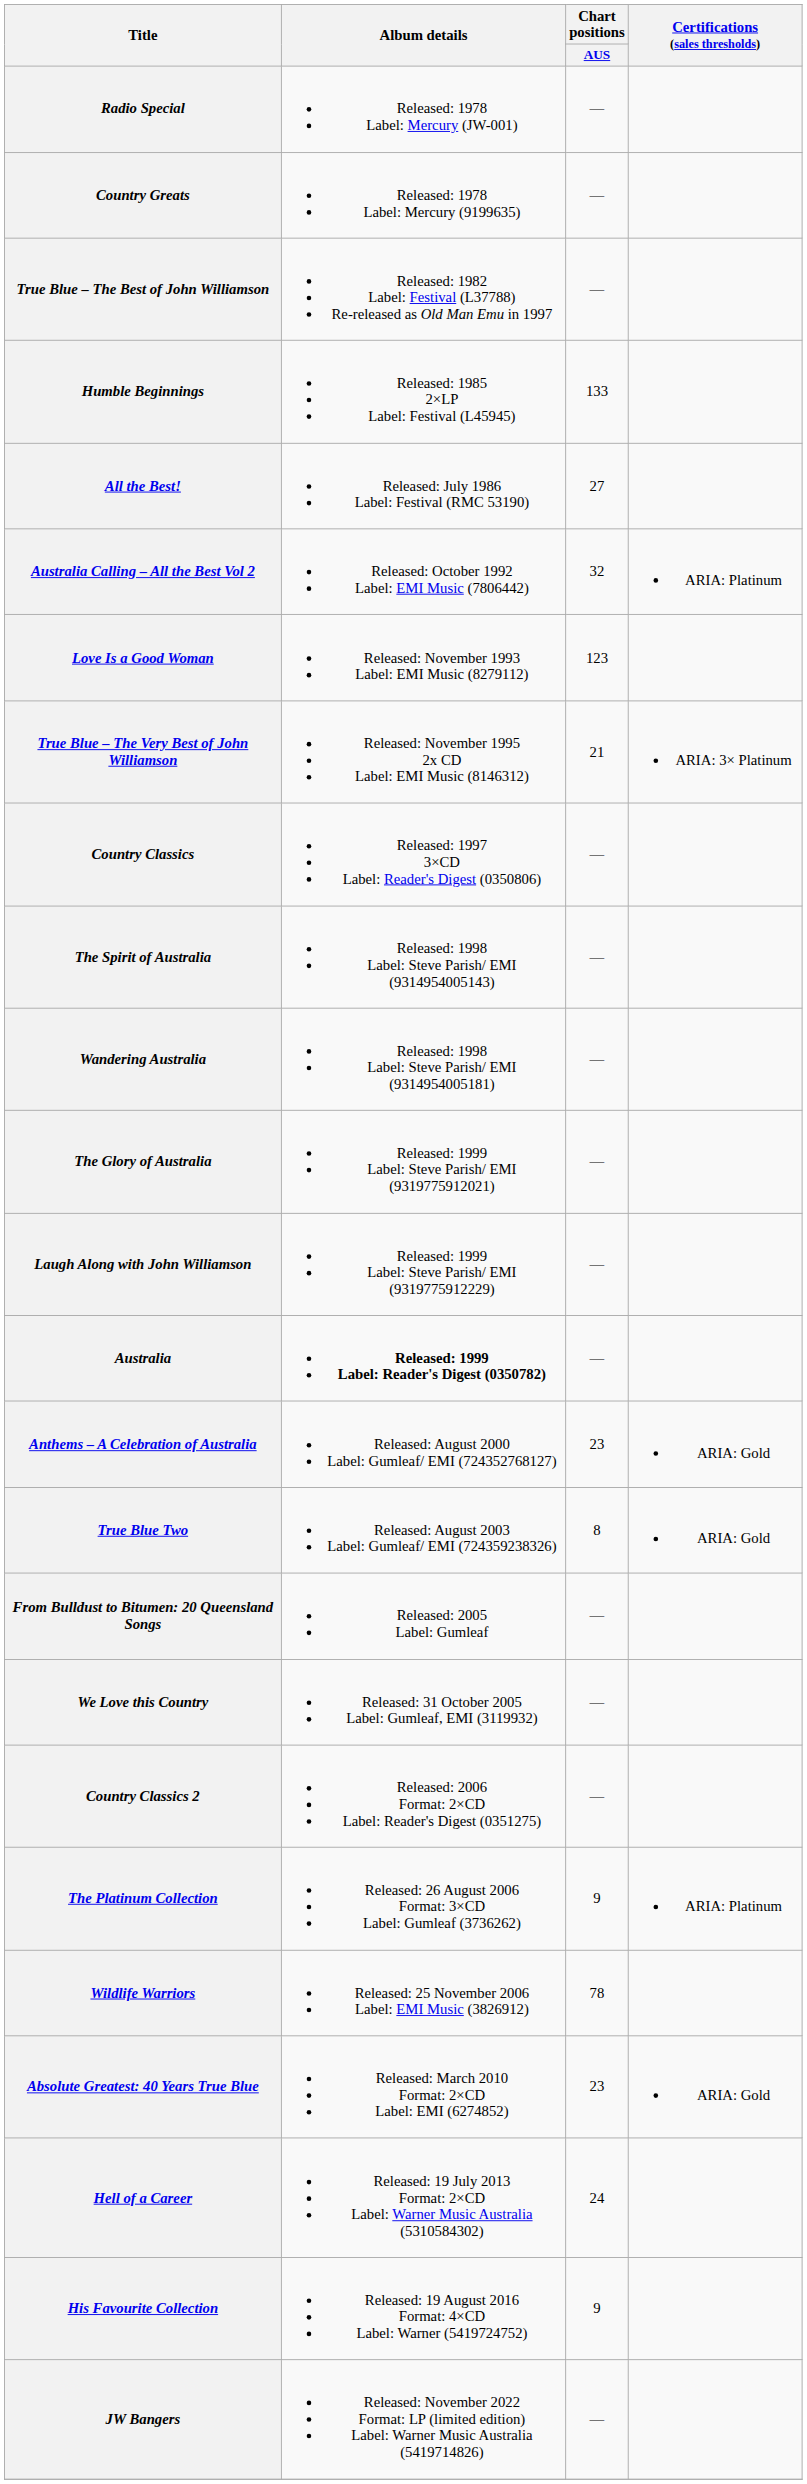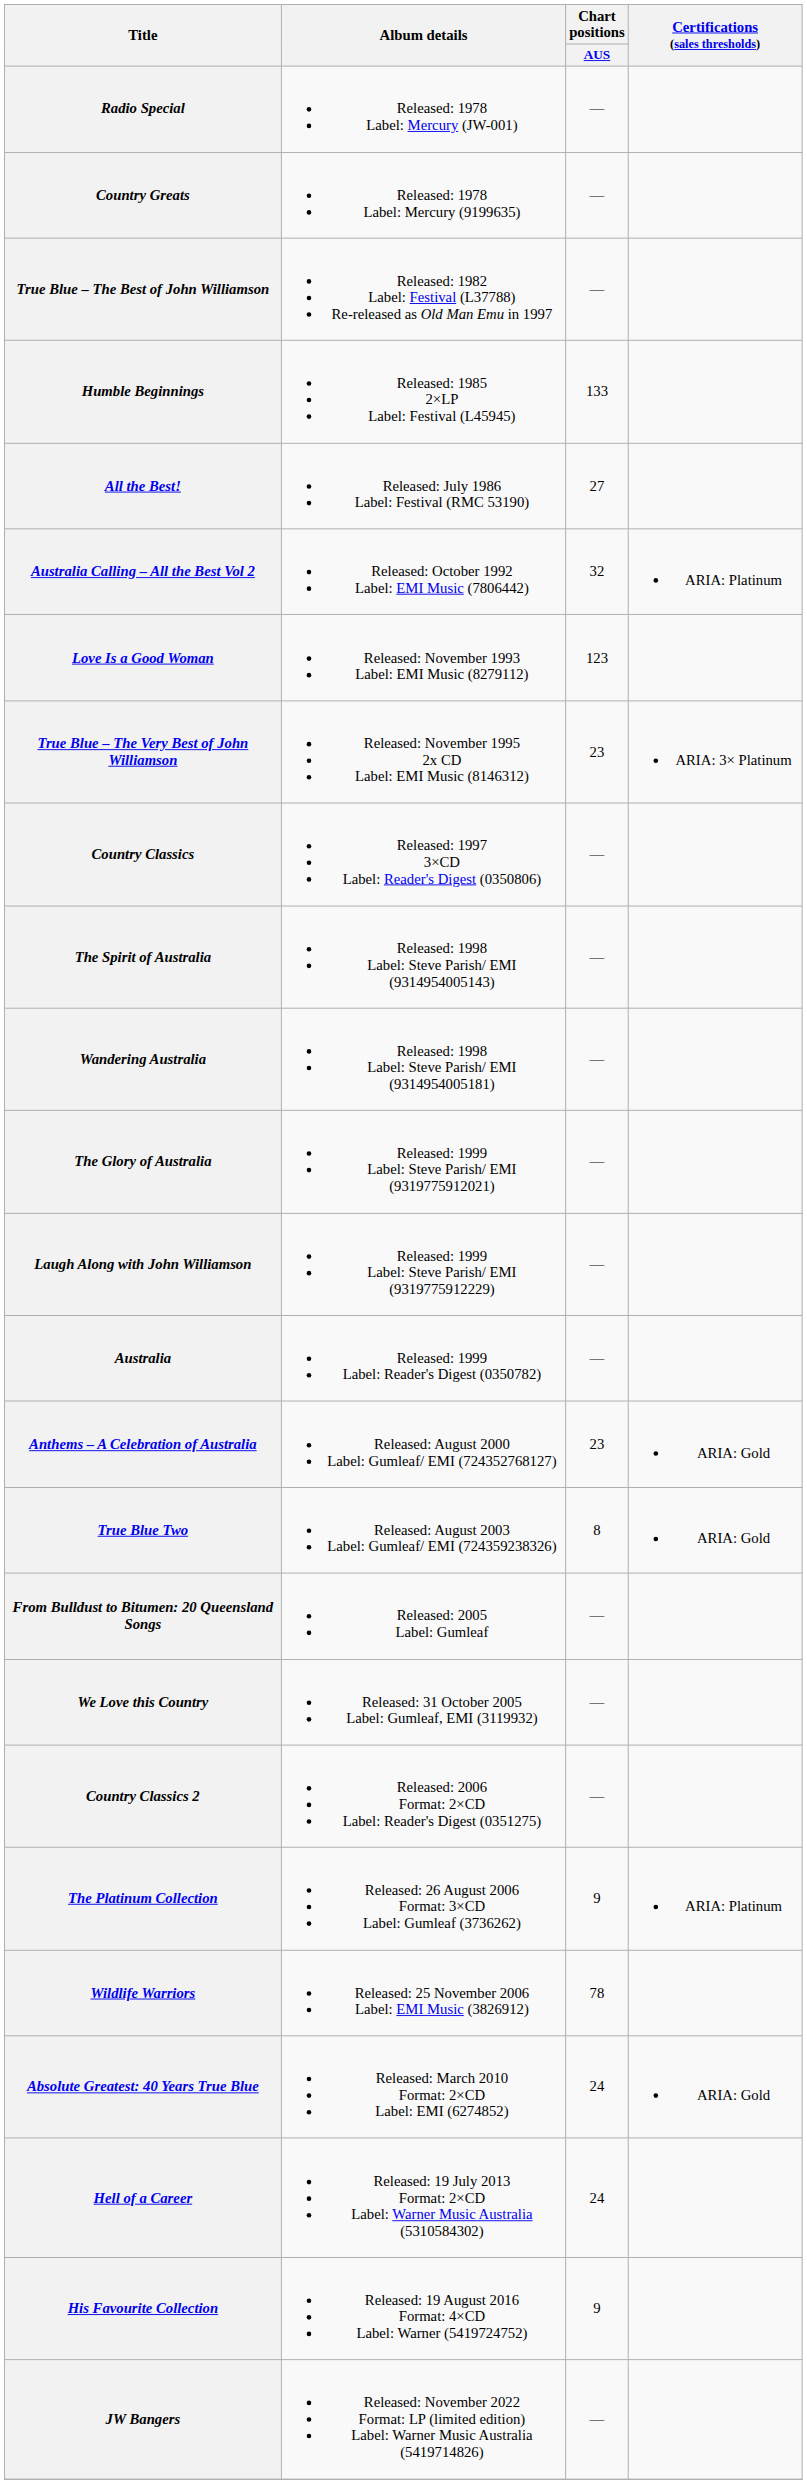True Blue – The Very Best of John Williamson | Chart positions / AUS: 21 -> 23
Australia | Album details: bold -> normal
Absolute Greatest: 40 Years True Blue | Chart positions / AUS: 23 -> 24
